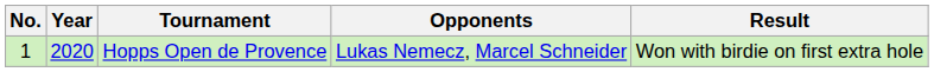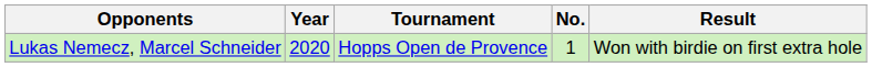columns swapped: No. <-> Opponents
